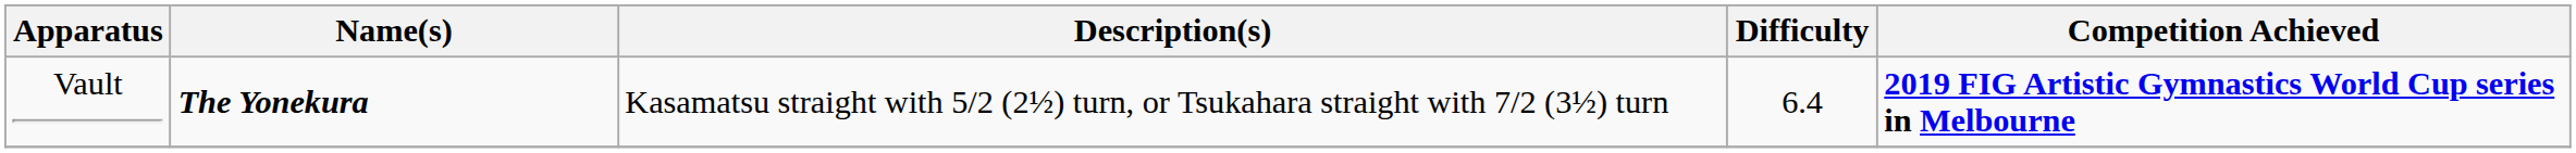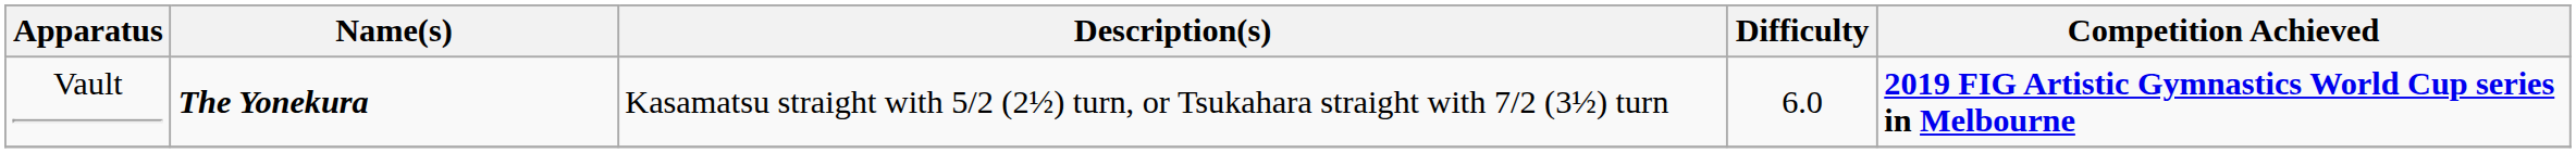Vault | Difficulty: 6.4 -> 6.0
